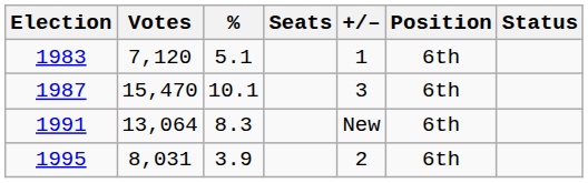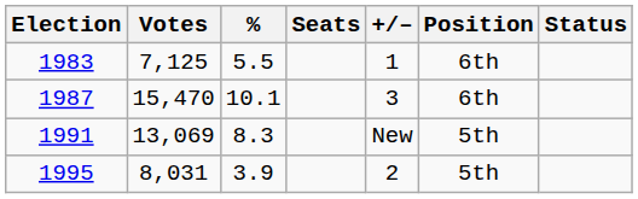1983 | Votes: 7,120 -> 7,125
1983 | %: 5.1 -> 5.5
1991 | Votes: 13,064 -> 13,069
1991 | Position: 6th -> 5th
1995 | Position: 6th -> 5th
